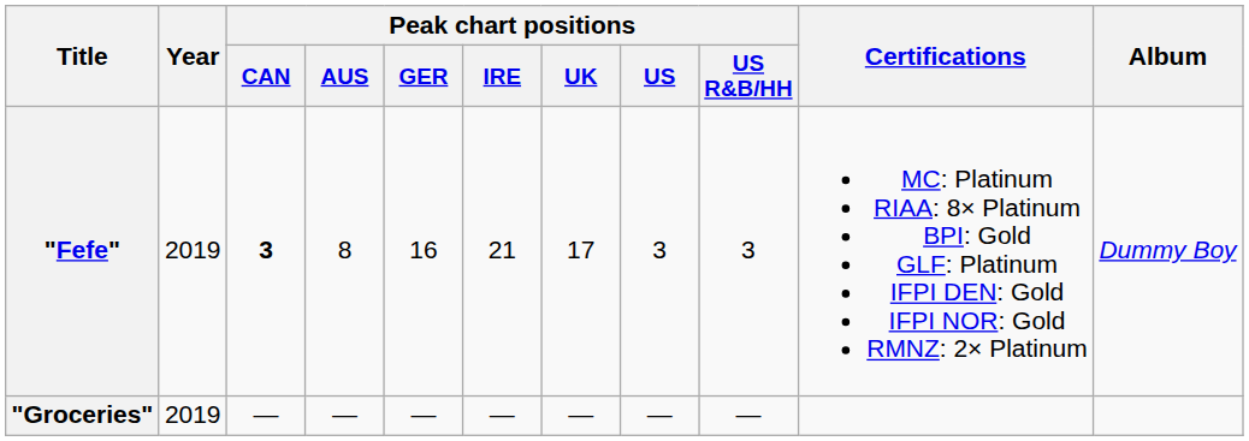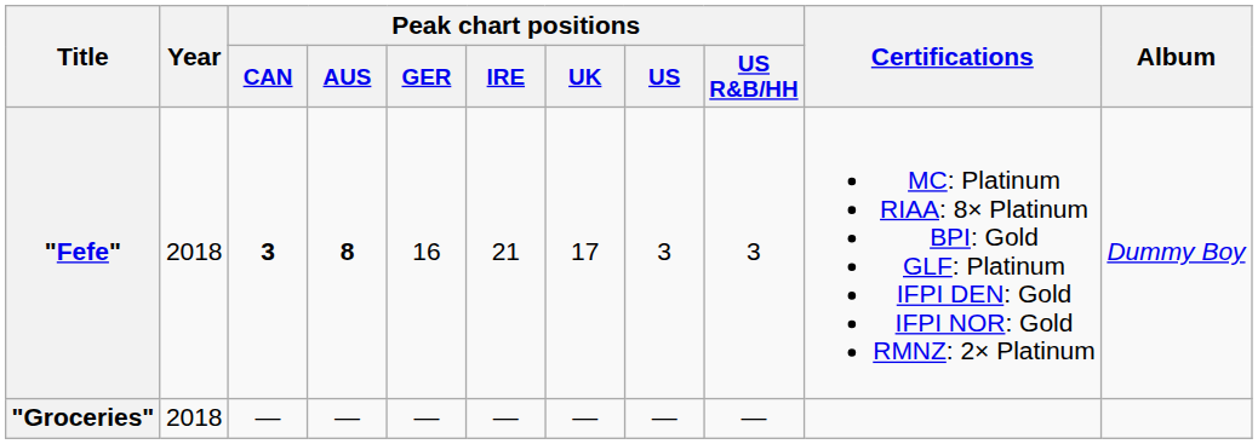"Fefe" | Year: 2019 -> 2018
"Fefe" | Peak chart positions / AUS: normal -> bold
"Groceries" | Year: 2019 -> 2018
